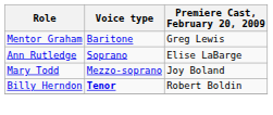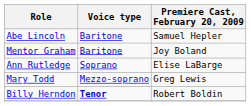+ row: Abe Lincoln | Baritone | Samuel Hepler
Mentor Graham | Premiere Cast, February 20, 2009: Greg Lewis -> Joy Boland
Mary Todd | Premiere Cast, February 20, 2009: Joy Boland -> Greg Lewis
